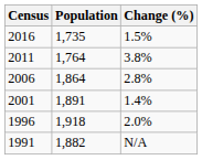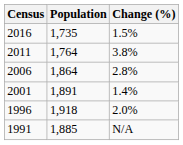1991 | Population: 1,882 -> 1,885
